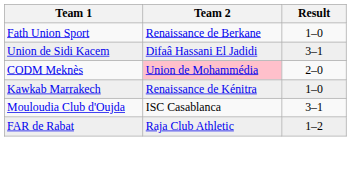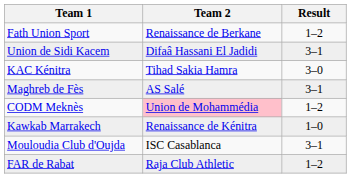Fath Union Sport | Result: 1–0 -> 1–2
+ row: KAC Kénitra | Tihad Sakia Hamra | 3–0
+ row: Maghreb de Fès | AS Salé | 3–1
CODM Meknès | Result: 2–0 -> 1–2
